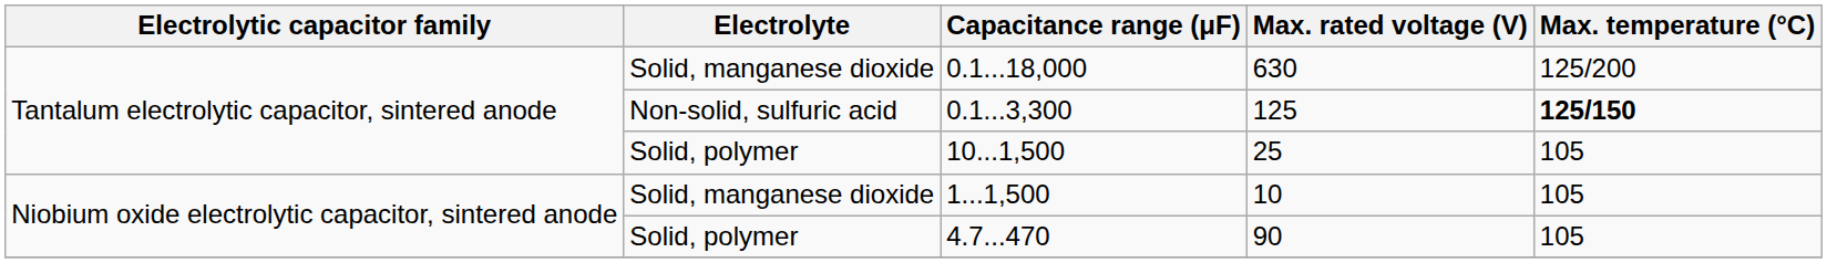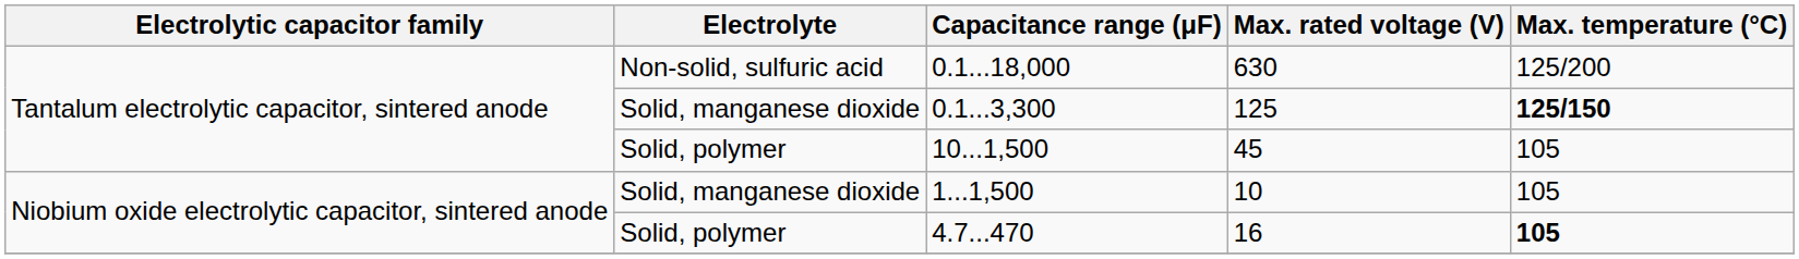0.1...18,000 | Electrolyte: Solid, manganese dioxide -> Non-solid, sulfuric acid
0.1...3,300 | Electrolyte: Non-solid, sulfuric acid -> Solid, manganese dioxide
10...1,500 | Max. rated voltage (V): 25 -> 45
4.7...470 | Max. rated voltage (V): 90 -> 16
4.7...470 | Max. temperature (°C): normal -> bold
